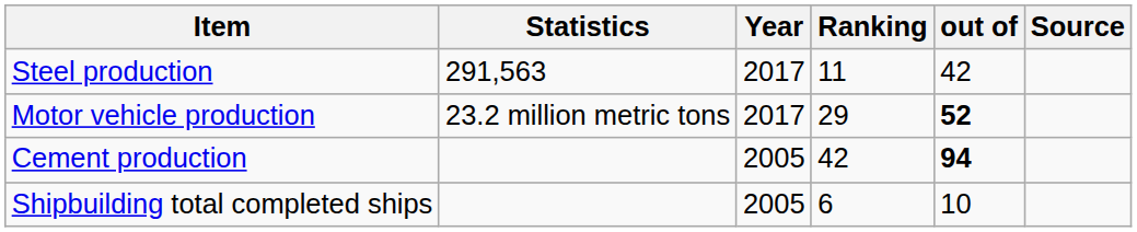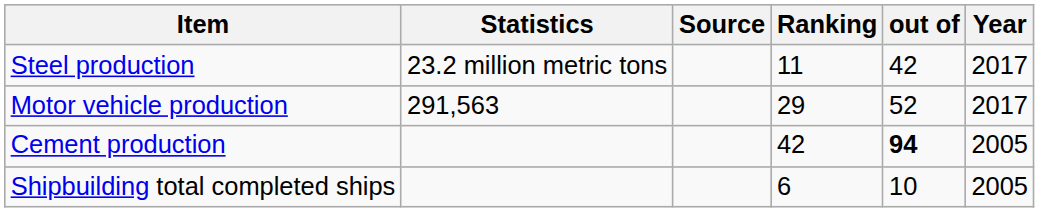columns swapped: Year <-> Source
Steel production | Statistics: 291,563 -> 23.2 million metric tons
Motor vehicle production | Statistics: 23.2 million metric tons -> 291,563
Motor vehicle production | out of: bold -> normal
